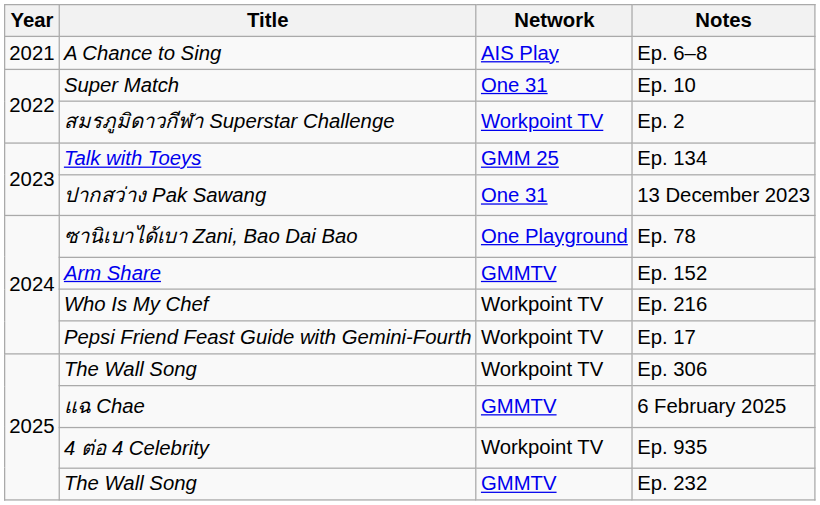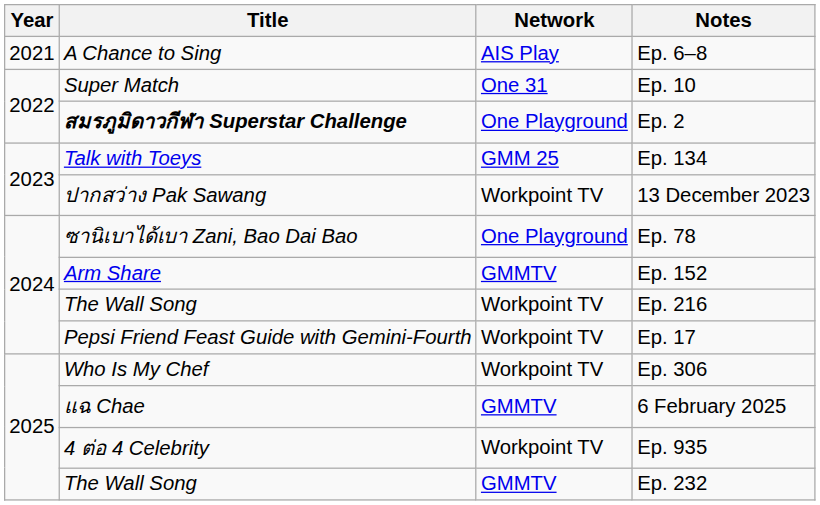Ep. 2 | Title: normal -> bold
Ep. 2 | Network: Workpoint TV -> One Playground
13 December 2023 | Network: One 31 -> Workpoint TV
Ep. 216 | Title: Who Is My Chef -> The Wall Song
Ep. 306 | Title: The Wall Song -> Who Is My Chef
